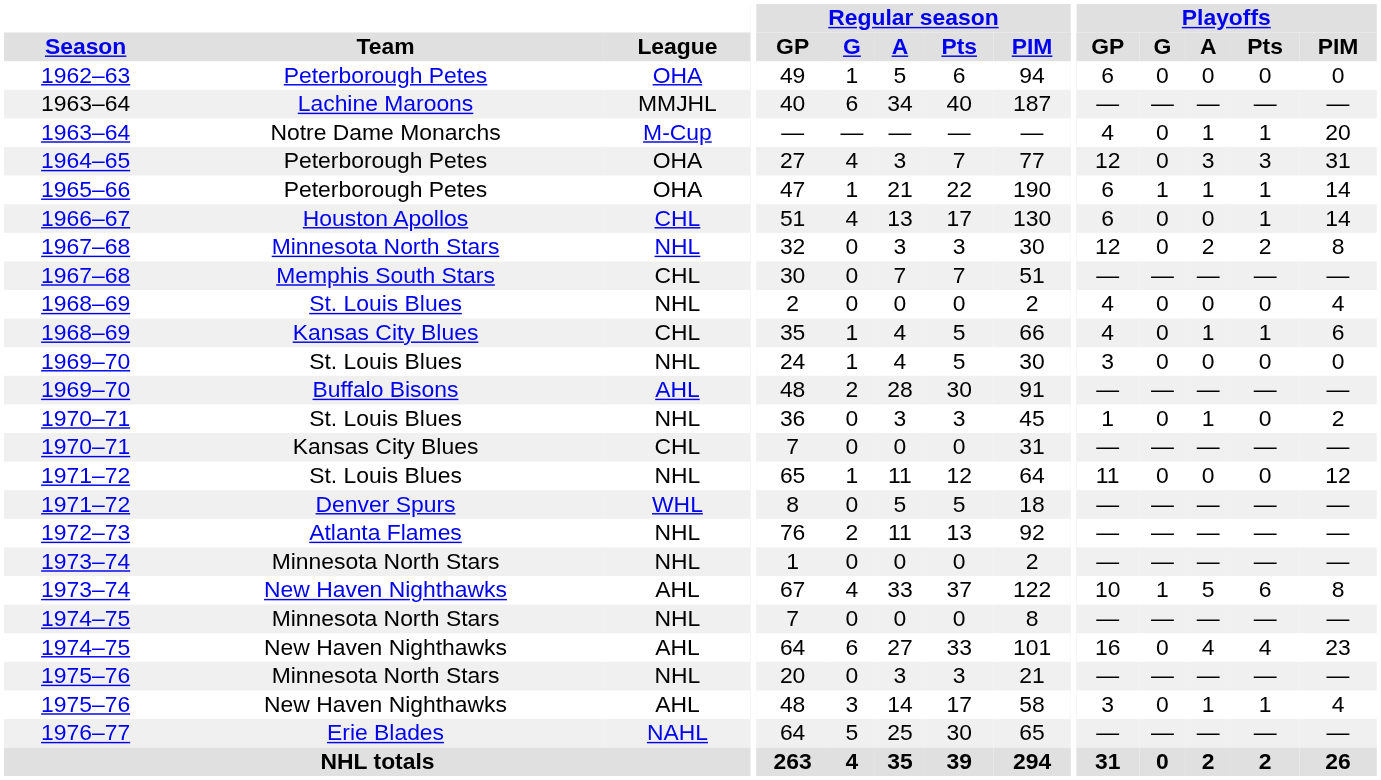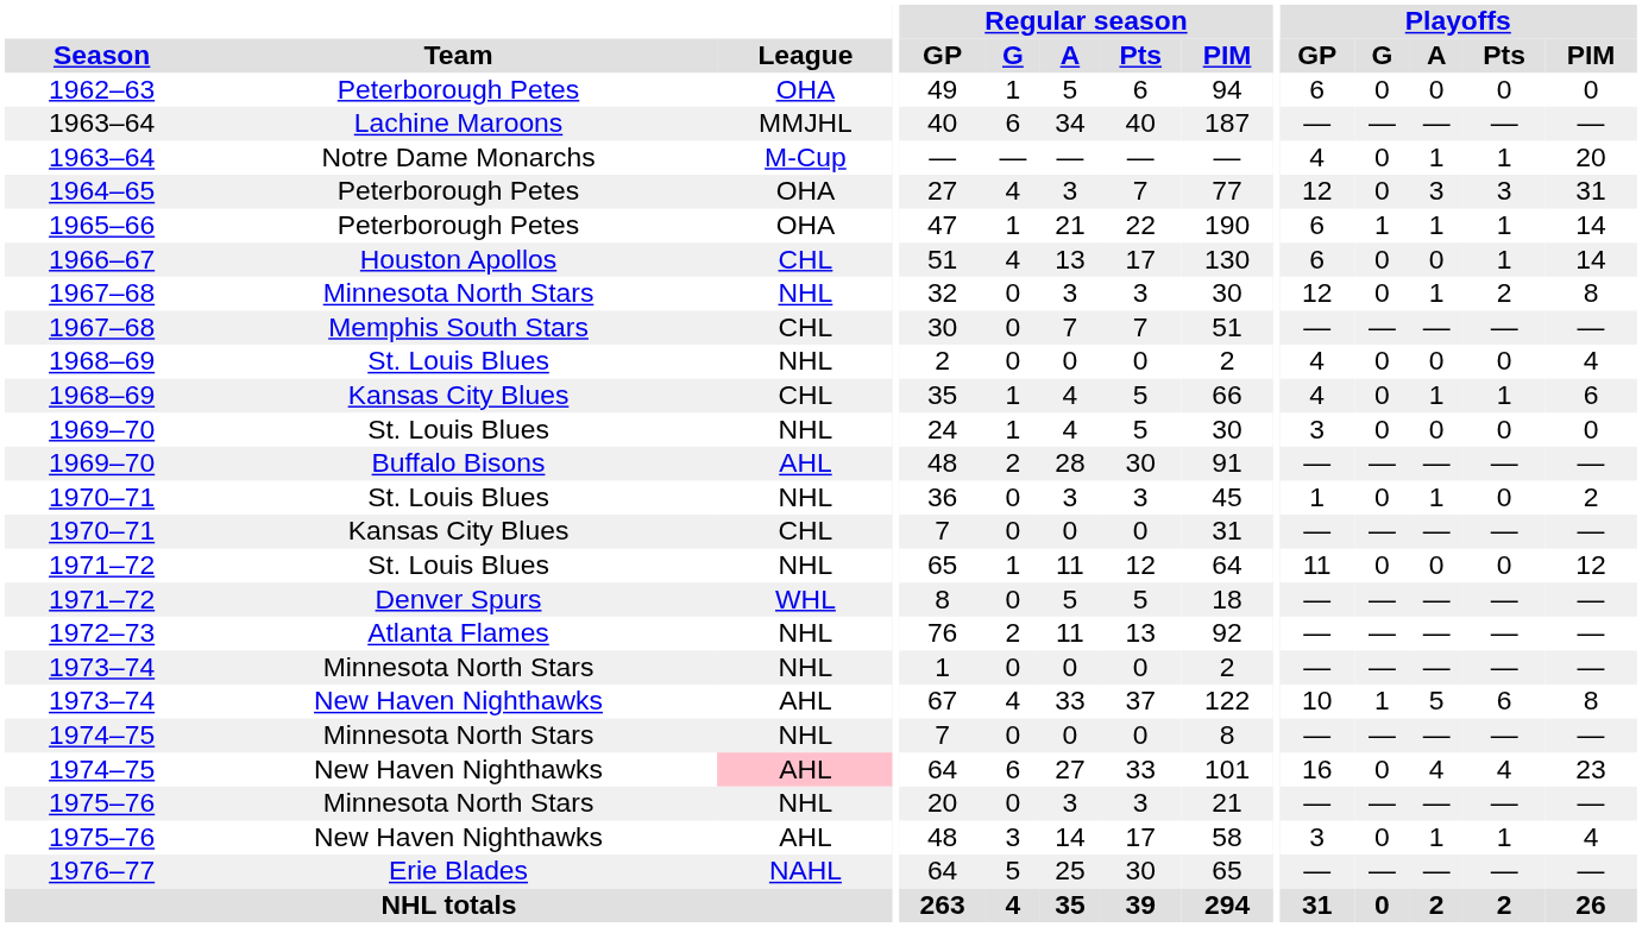1967–68 / Minnesota North Stars | Playoffs / A: 2 -> 1
1974–75 / New Haven Nighthawks | League: no background -> pink background
